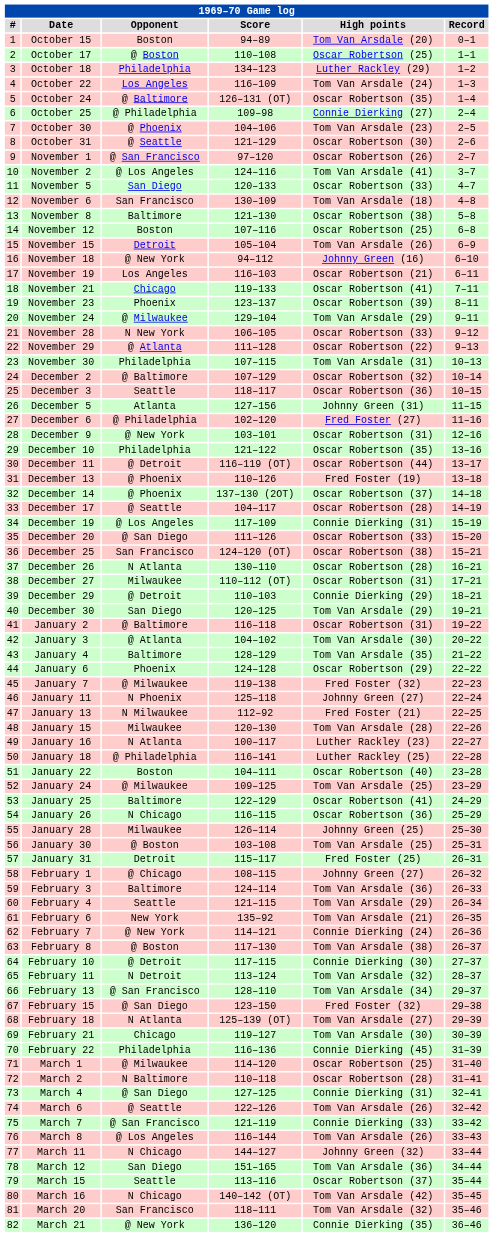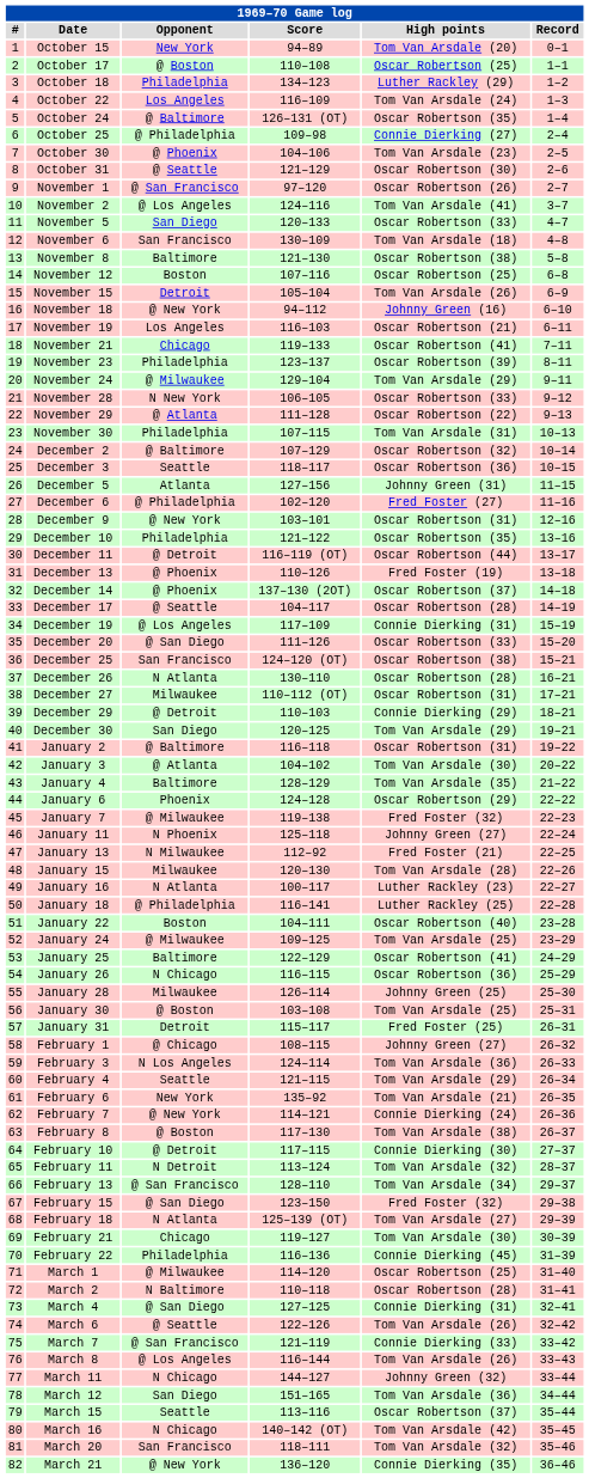October 15 | Opponent: Boston -> New York
November 23 | Opponent: Phoenix -> Philadelphia
February 3 | Opponent: Baltimore -> N Los Angeles
